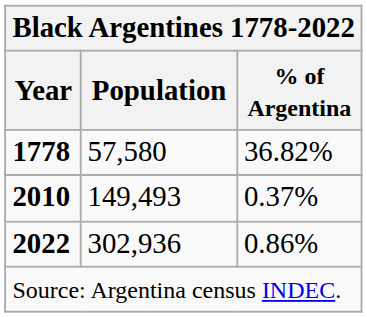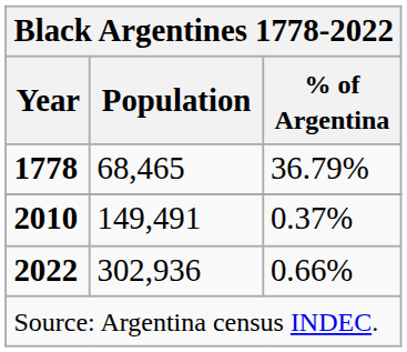1778 | Population: 57,580 -> 68,465
1778 | % of Argentina: 36.82% -> 36.79%
2010 | Population: 149,493 -> 149,491
2022 | % of Argentina: 0.86% -> 0.66%
